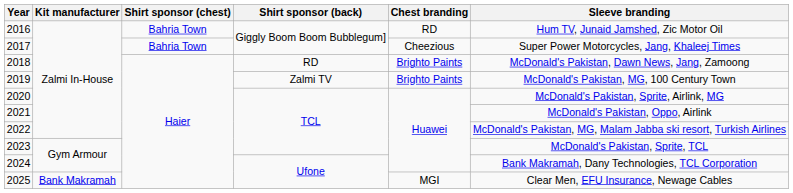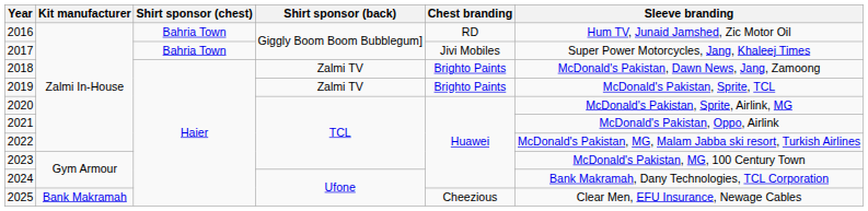2017 | Chest branding: Cheezious -> Jivi Mobiles
2018 | Shirt sponsor (back): RD -> Zalmi TV
2019 | Sleeve branding: McDonald's Pakistan, MG, 100 Century Town -> McDonald's Pakistan, Sprite, TCL
2023 | Sleeve branding: McDonald's Pakistan, Sprite, TCL -> McDonald's Pakistan, MG, 100 Century Town
2025 | Chest branding: MGI -> Cheezious
